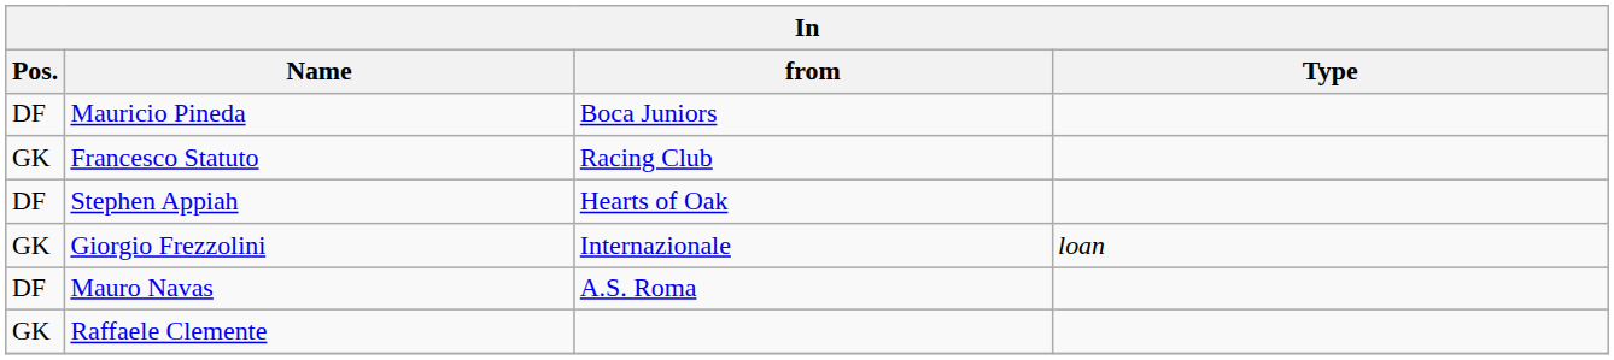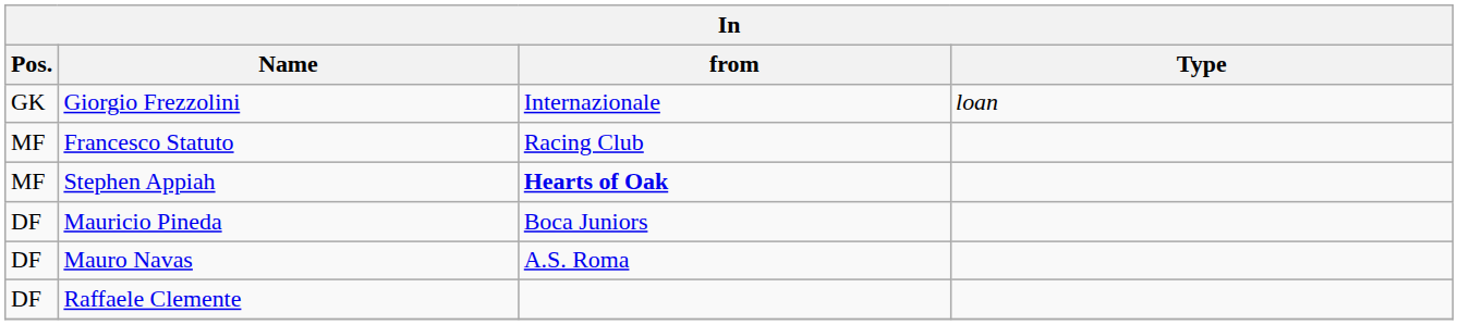rows swapped: Giorgio Frezzolini <-> Mauricio Pineda
Francesco Statuto | Pos.: GK -> MF
Stephen Appiah | Pos.: DF -> MF
Stephen Appiah | from: normal -> bold
Raffaele Clemente | Pos.: GK -> DF
